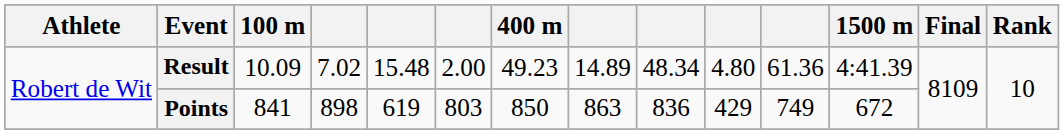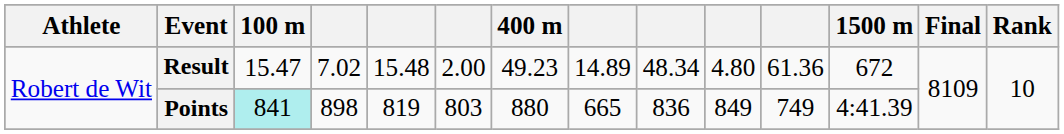Result | 100 m: 10.09 -> 15.47
Result | 1500 m: 4:41.39 -> 672
Points | 100 m: no background -> paleturquoise background
Points | column 5: 619 -> 819
Points | 400 m: 850 -> 880
Points | column 8: 863 -> 665
Points | column 10: 429 -> 849
Points | 1500 m: 672 -> 4:41.39
